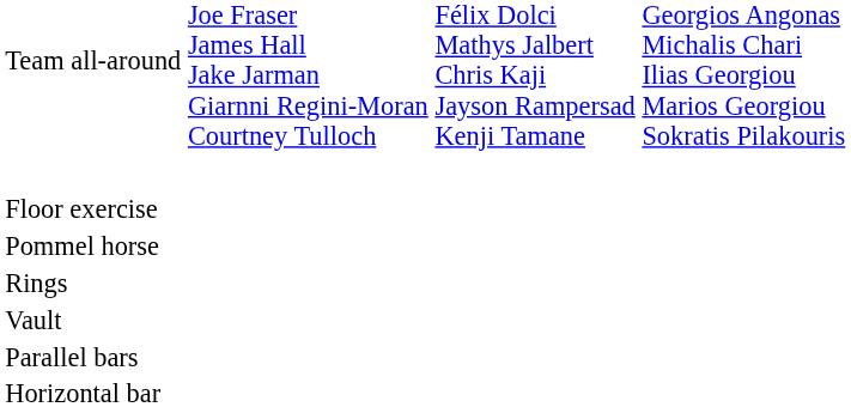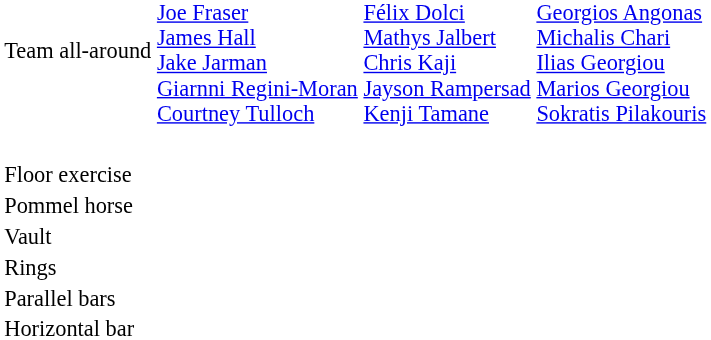rows swapped: Rings <-> Vault
